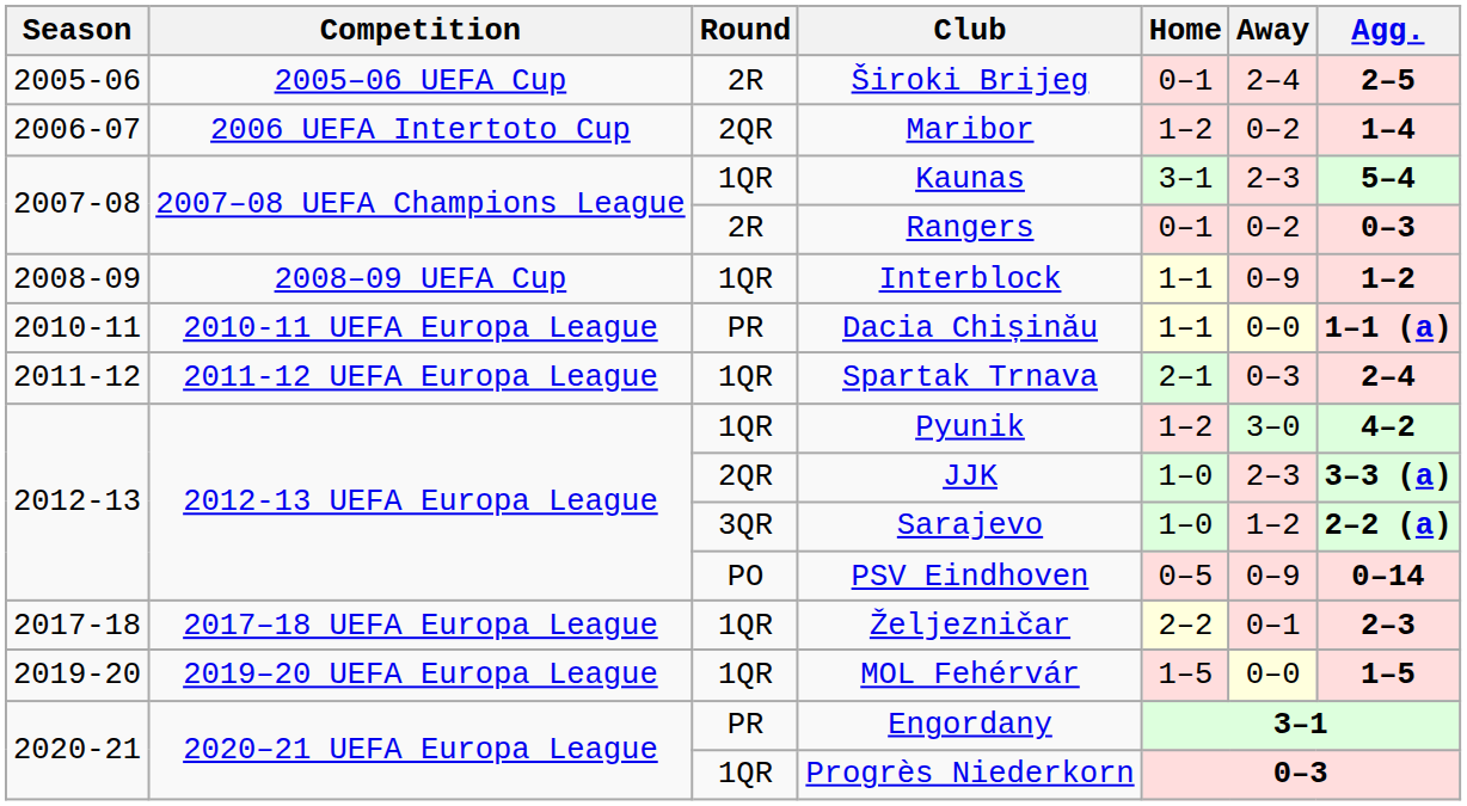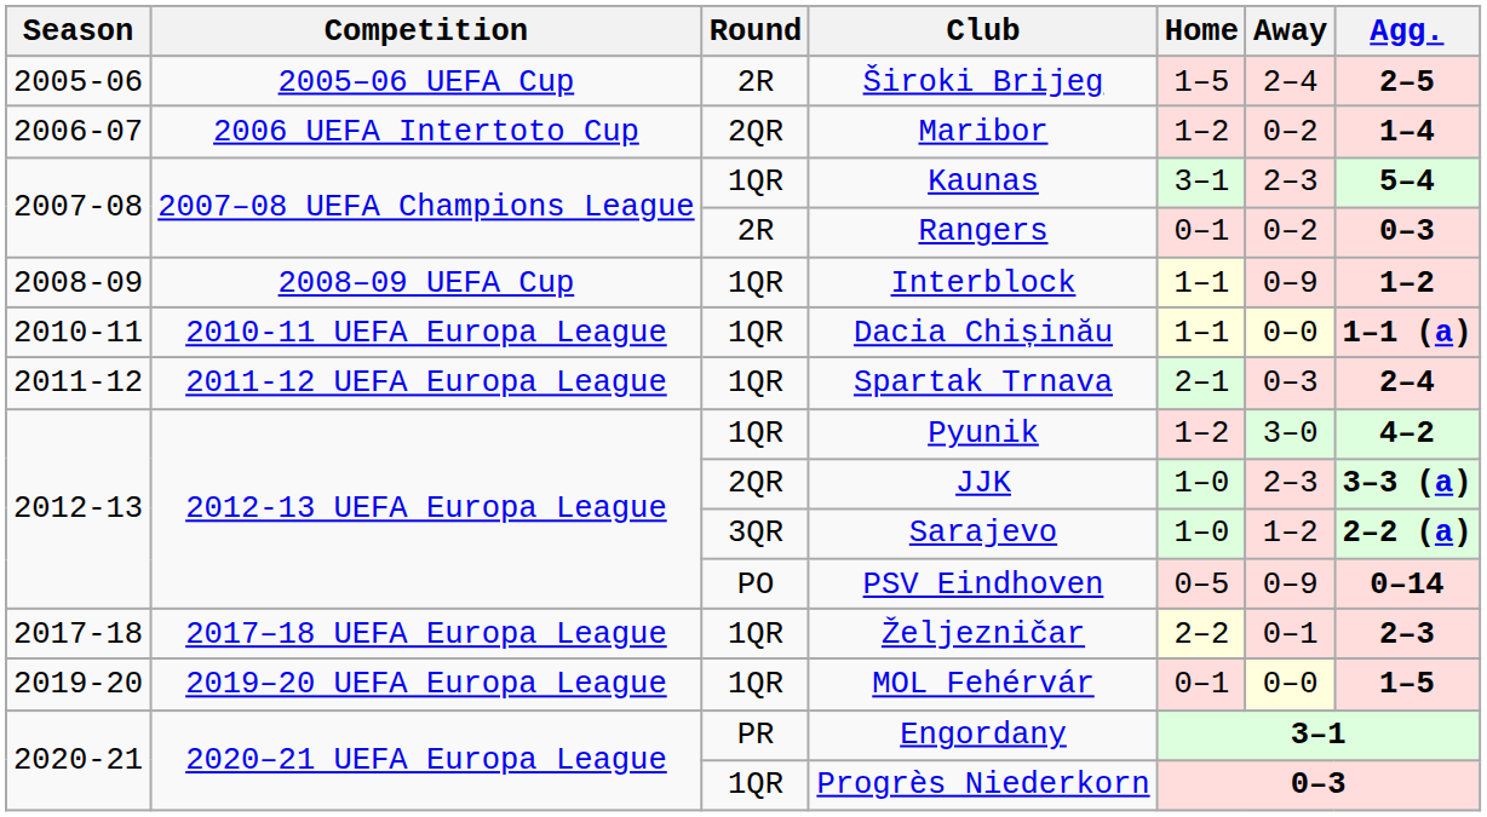Široki Brijeg | Home: 0–1 -> 1–5
Dacia Chișinău | Round: PR -> 1QR
MOL Fehérvár | Home: 1–5 -> 0–1
